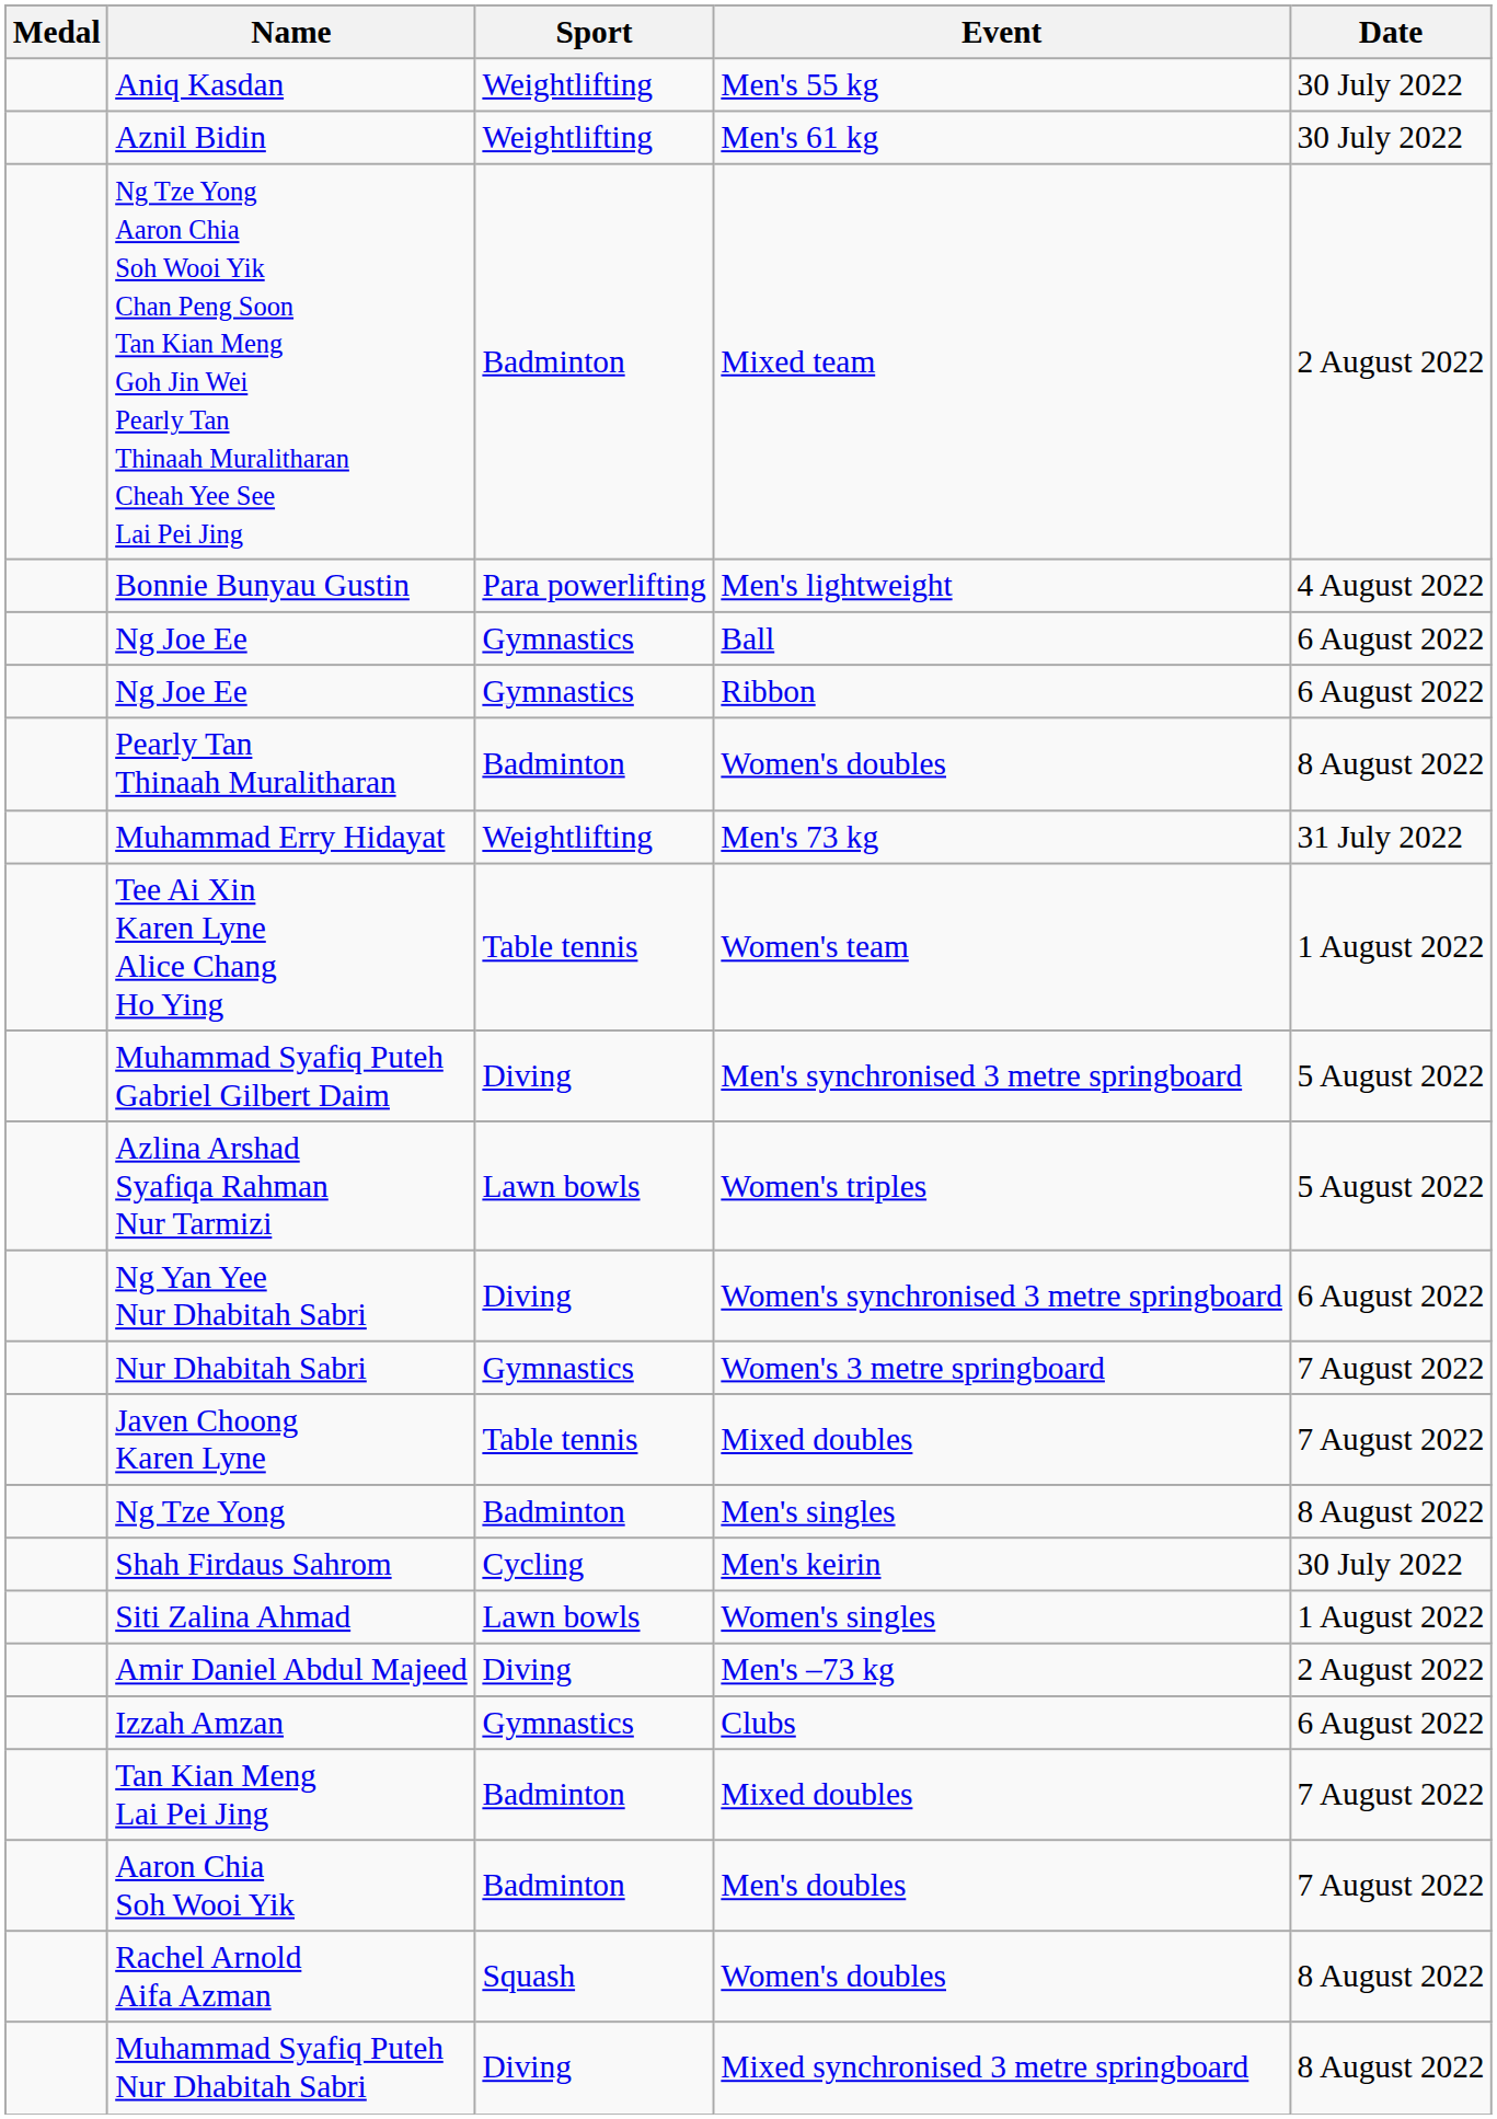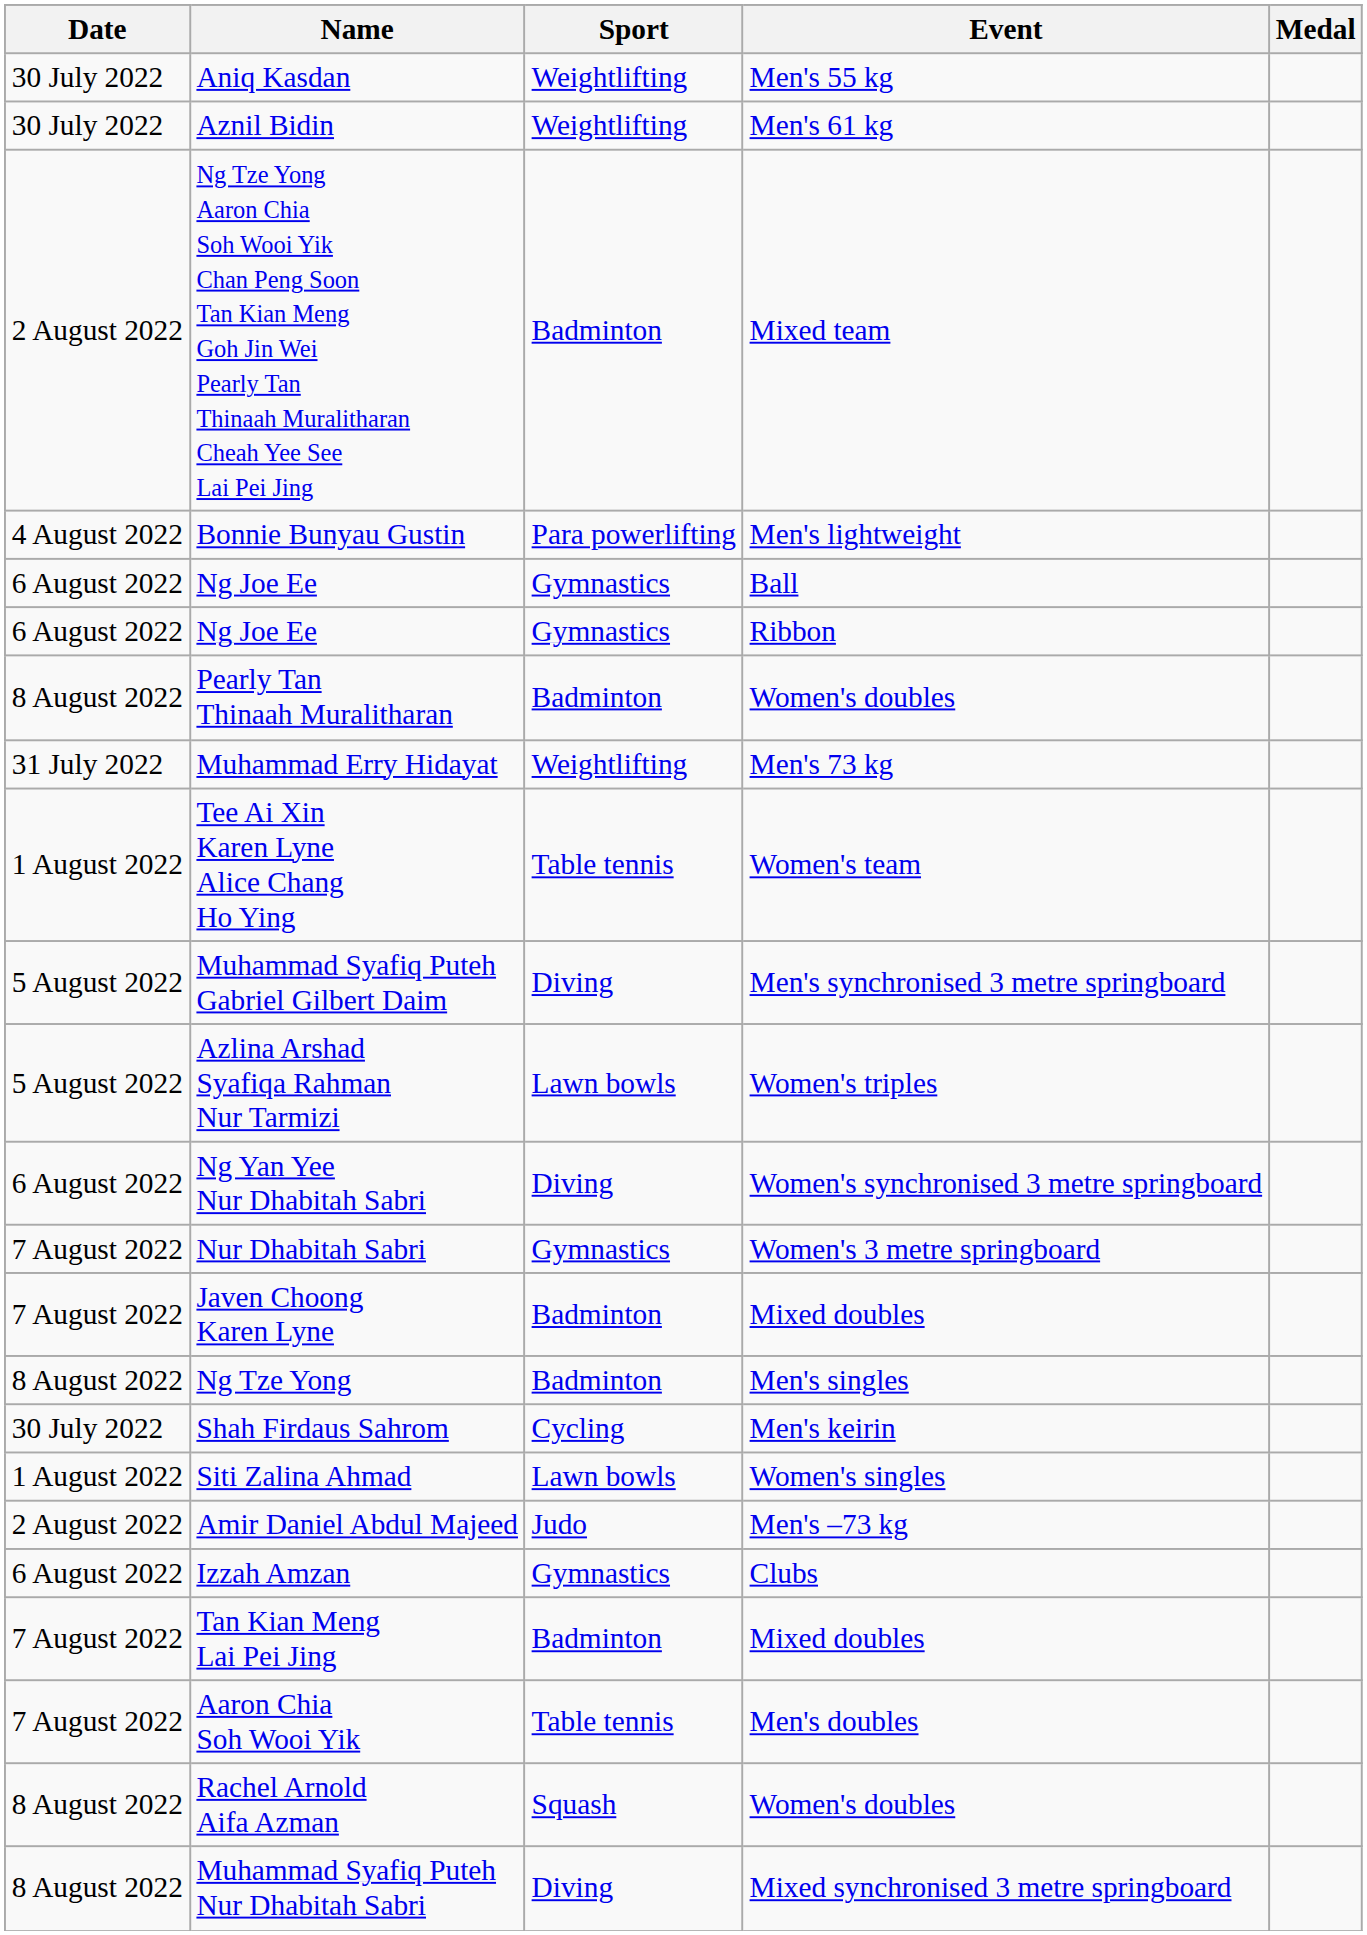columns swapped: Medal <-> Date
Javen Choong Karen Lyne | Sport: Table tennis -> Badminton
Amir Daniel Abdul Majeed | Sport: Diving -> Judo
Aaron Chia Soh Wooi Yik | Sport: Badminton -> Table tennis
